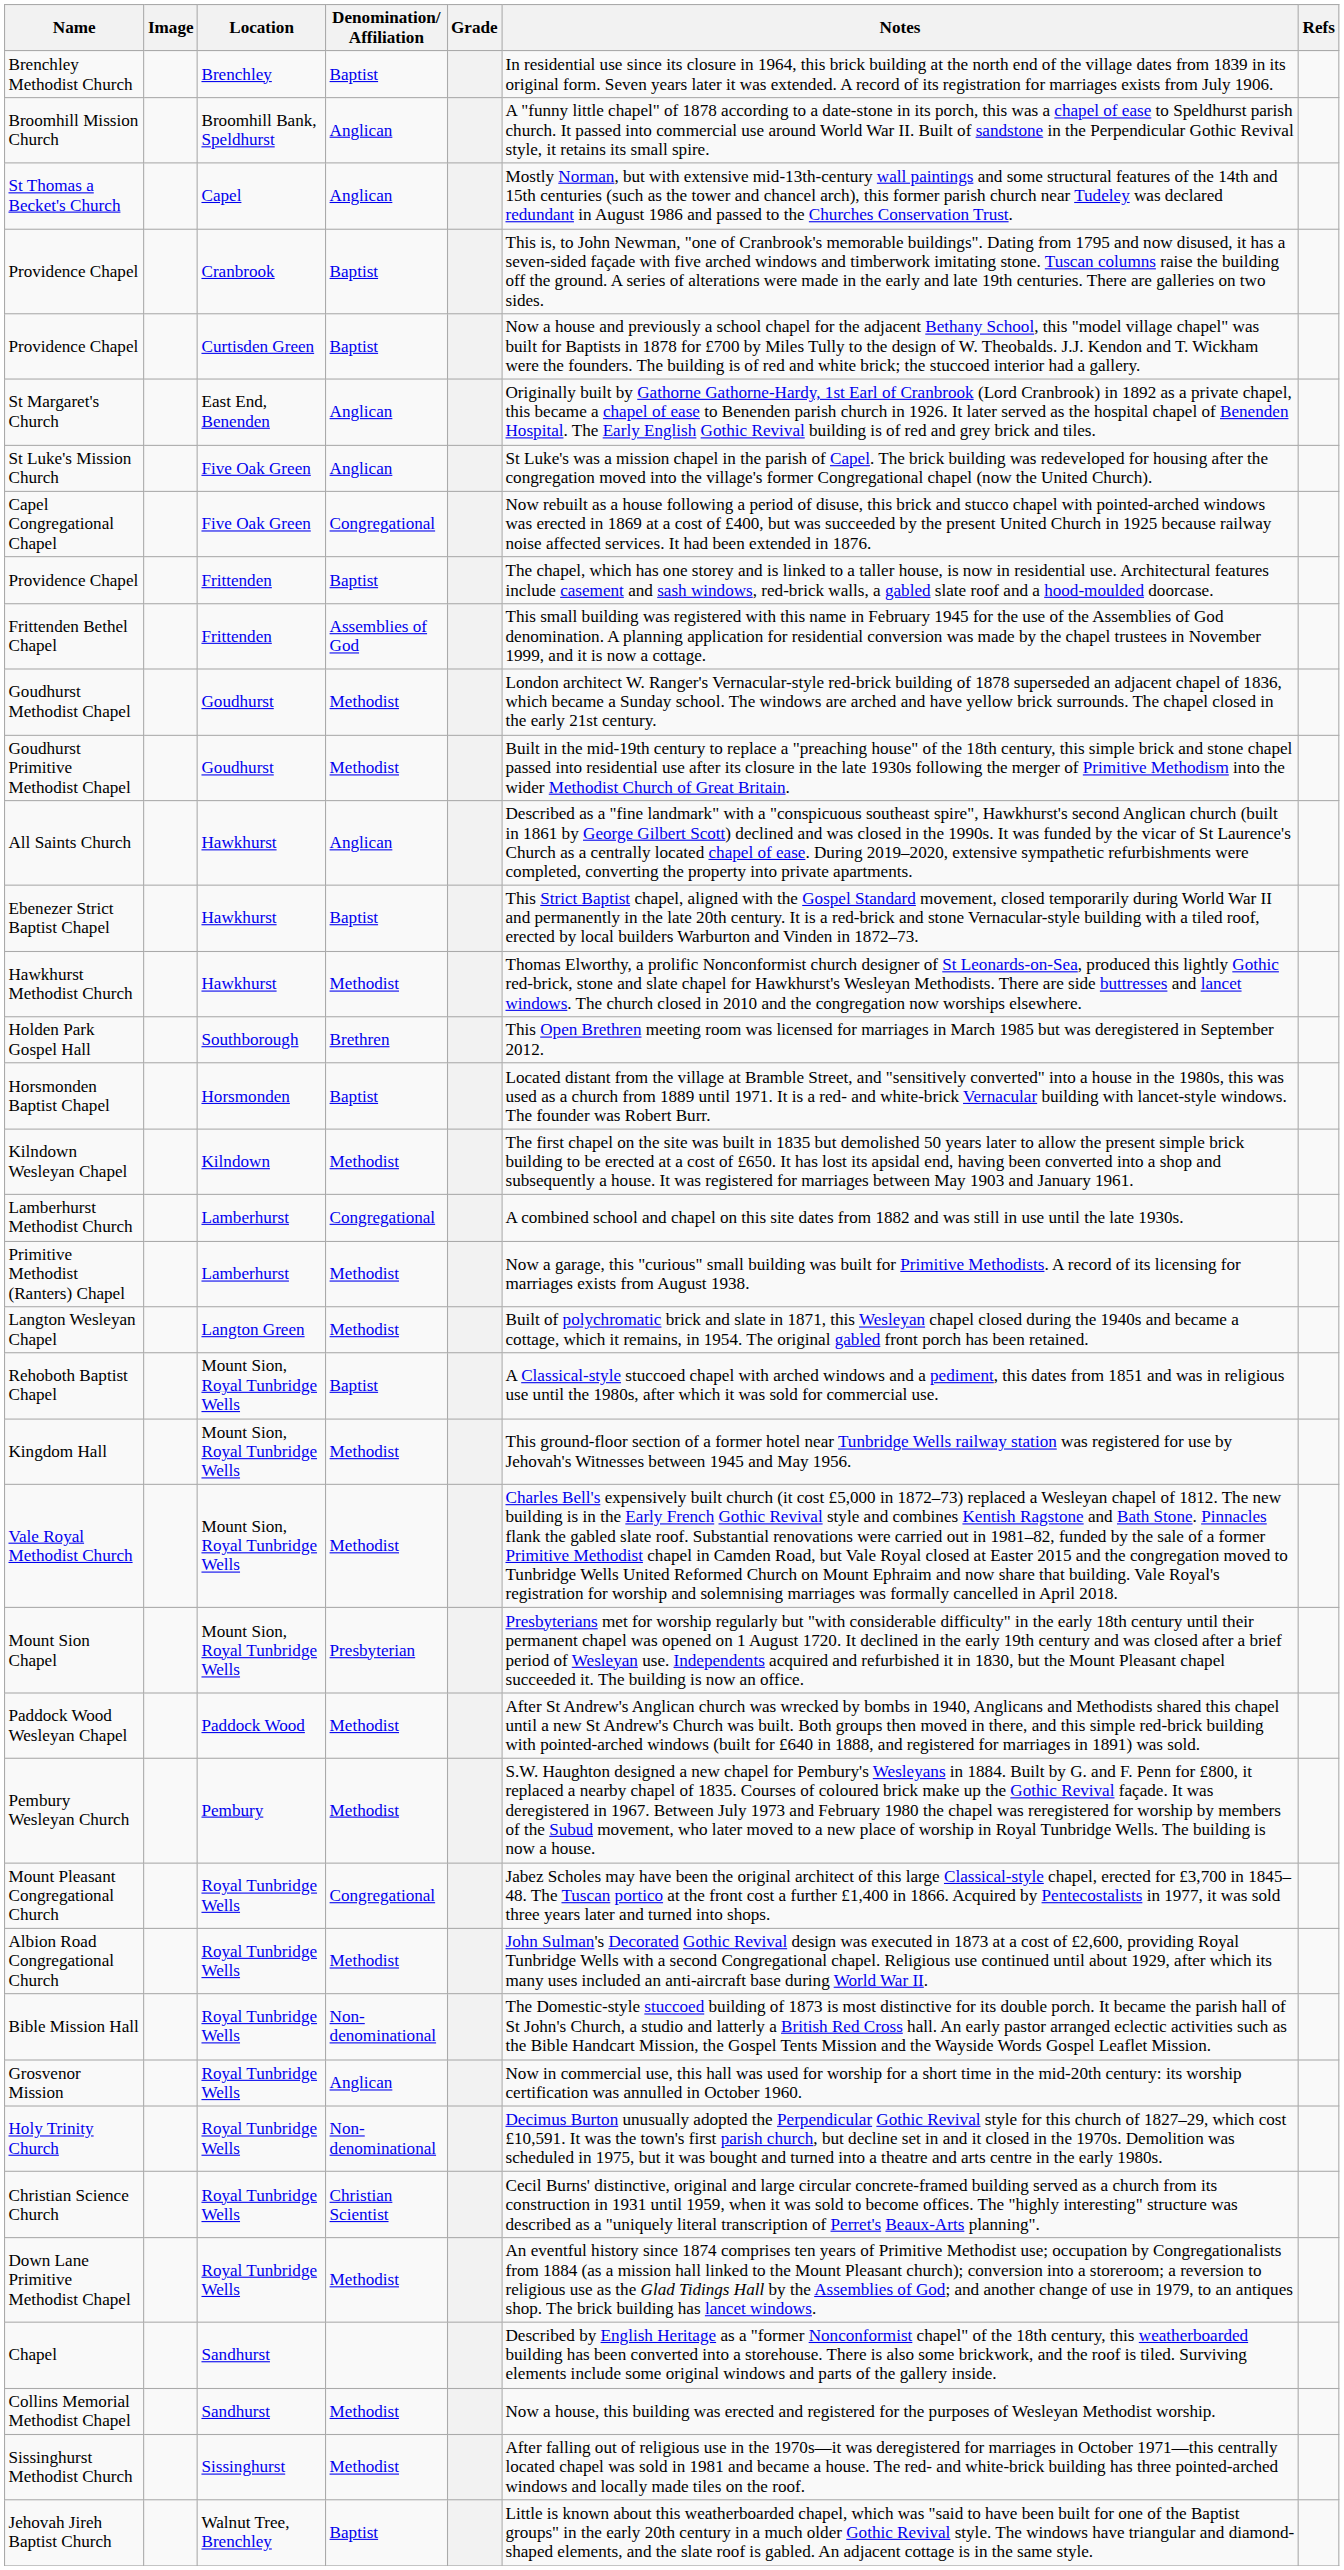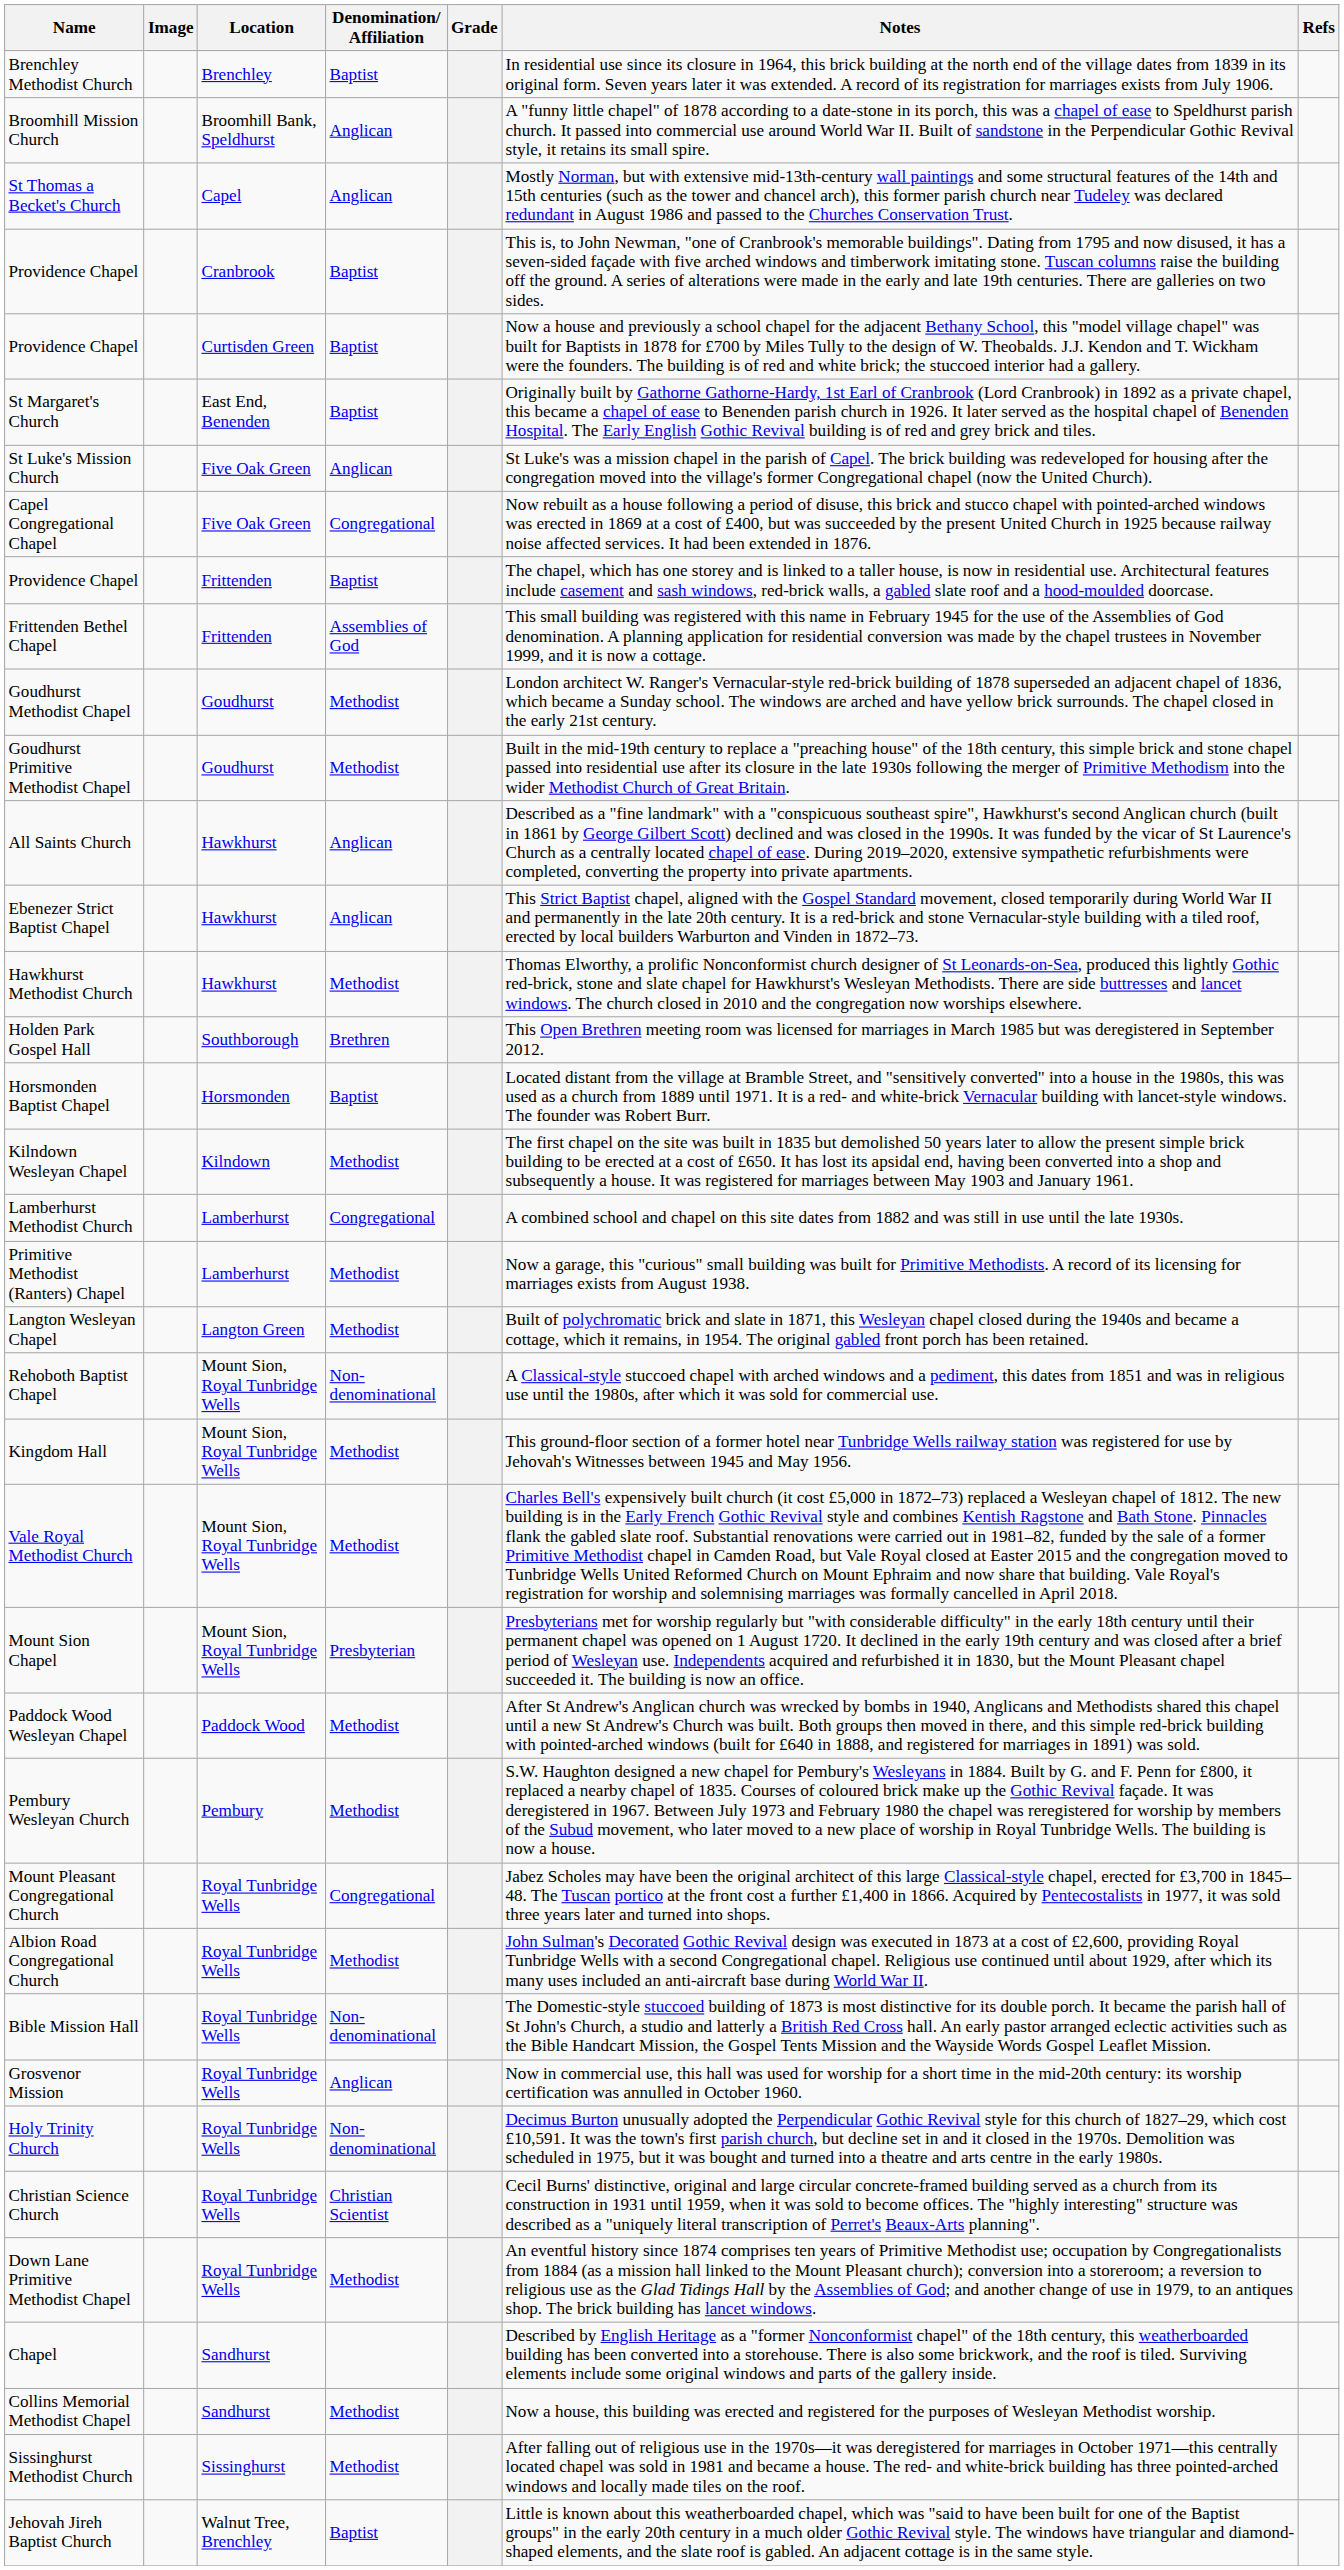St Margaret's Church | Denomination/ Affiliation: Anglican -> Baptist
Ebenezer Strict Baptist Chapel | Denomination/ Affiliation: Baptist -> Anglican
Rehoboth Baptist Chapel | Denomination/ Affiliation: Baptist -> Non-denominational
